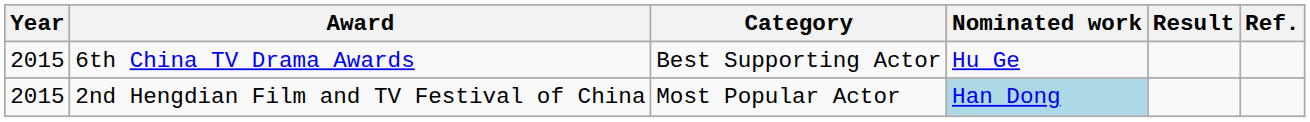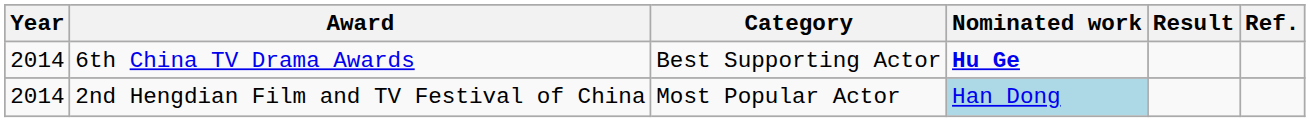6th China TV Drama Awards | Year: 2015 -> 2014
6th China TV Drama Awards | Nominated work: normal -> bold
2nd Hengdian Film and TV Festival of China | Year: 2015 -> 2014
